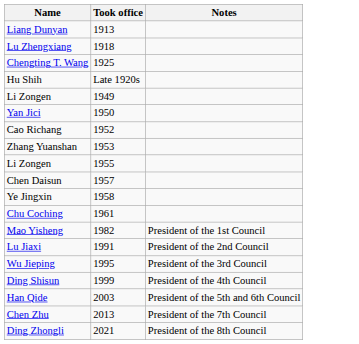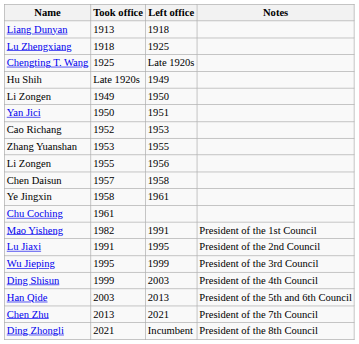+ column: Left office | 1918 | 1925 | Late 1920s | 1949 | 1950 | 1951 | 1953 | 1955 | 1956 | 1958 | 1961 | 1991 | 1995 | 1999 | 2003 | 2013 | 2021 | Incumbent
